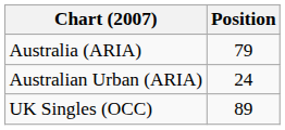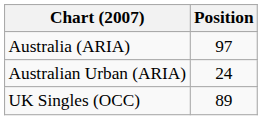Australia (ARIA) | Position: 79 -> 97
